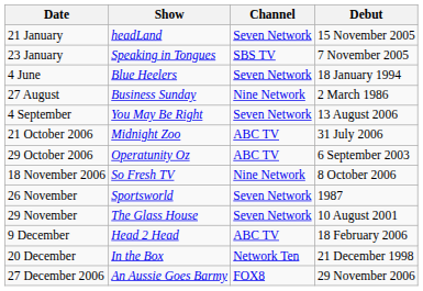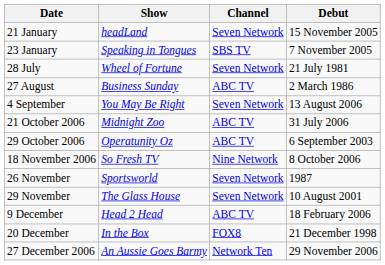- row: 4 June | Blue Heelers | Seven Network | 18 January 1994
+ row: 28 July | Wheel of Fortune | Seven Network | 21 July 1981
27 August | Channel: Nine Network -> ABC TV
20 December | Channel: Network Ten -> FOX8
27 December 2006 | Channel: FOX8 -> Network Ten
